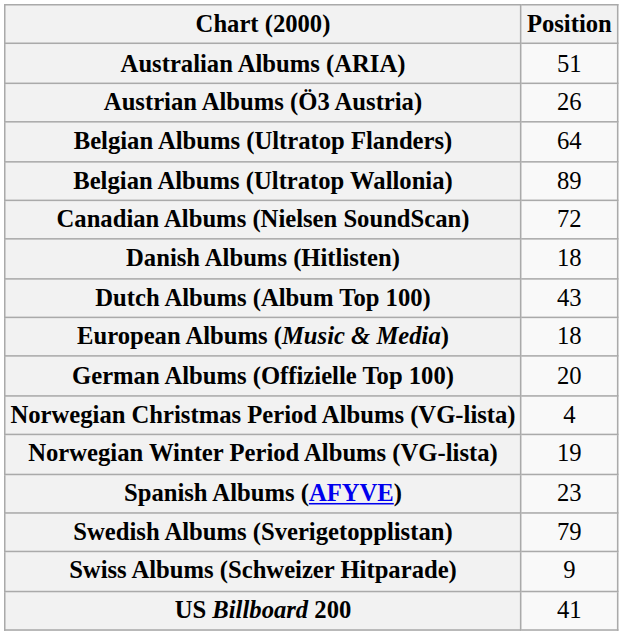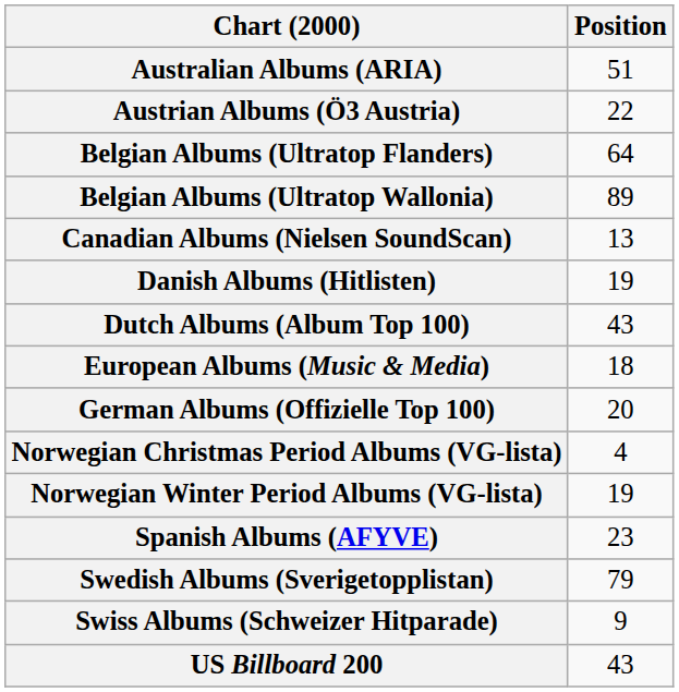Austrian Albums (Ö3 Austria) | Position: 26 -> 22
Canadian Albums (Nielsen SoundScan) | Position: 72 -> 13
Danish Albums (Hitlisten) | Position: 18 -> 19
US Billboard 200 | Position: 41 -> 43
